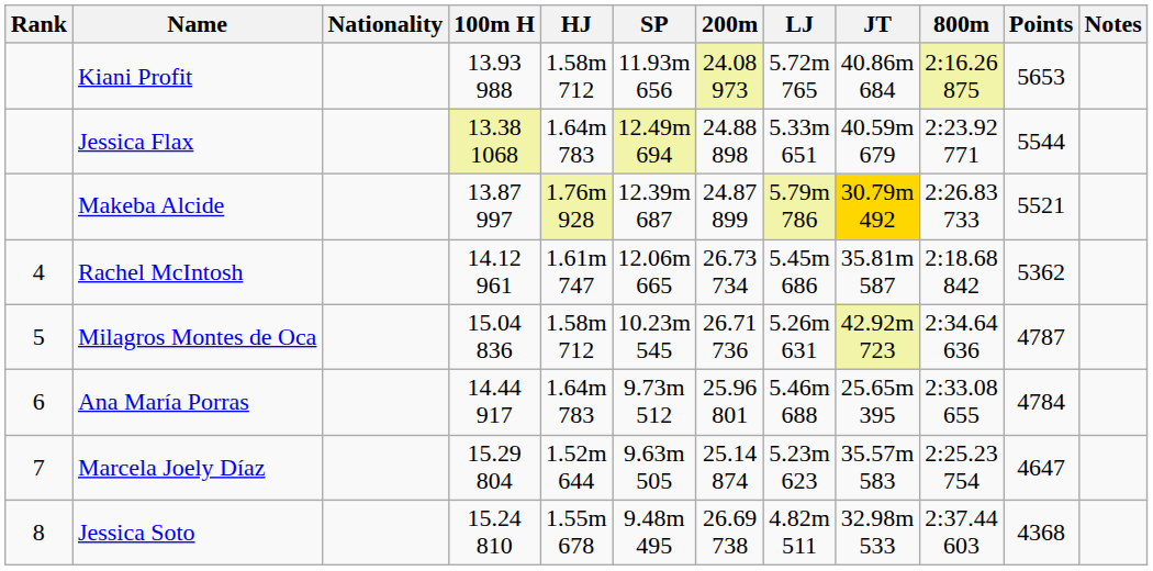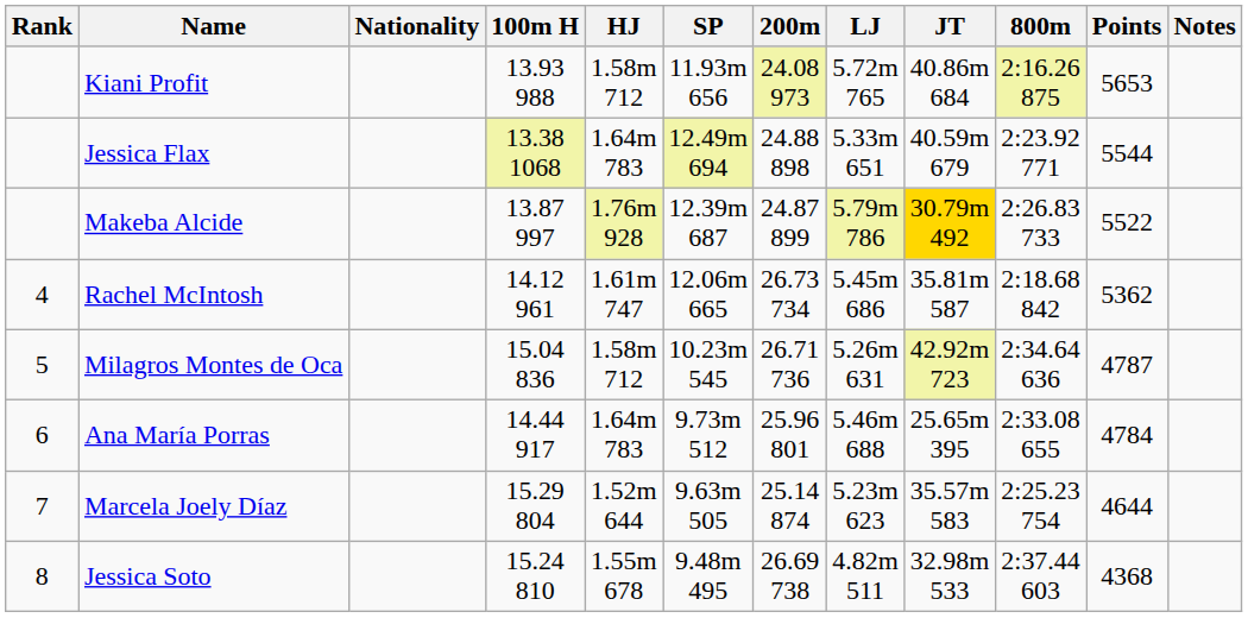Makeba Alcide | Points: 5521 -> 5522
Marcela Joely Díaz | Points: 4647 -> 4644
